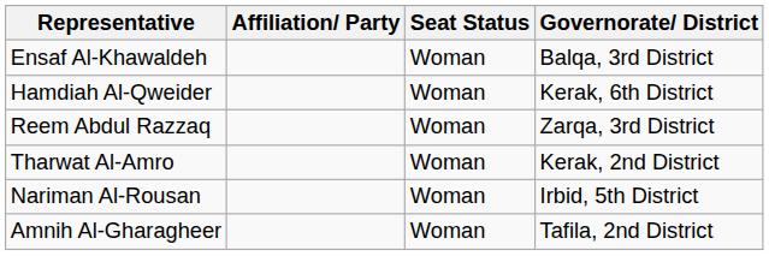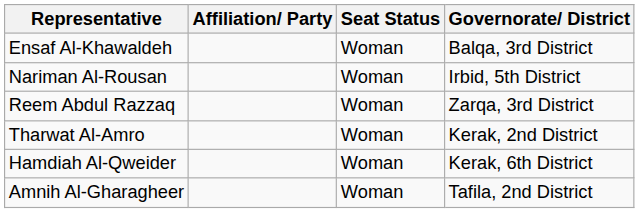rows swapped: Hamdiah Al-Qweider <-> Nariman Al-Rousan
